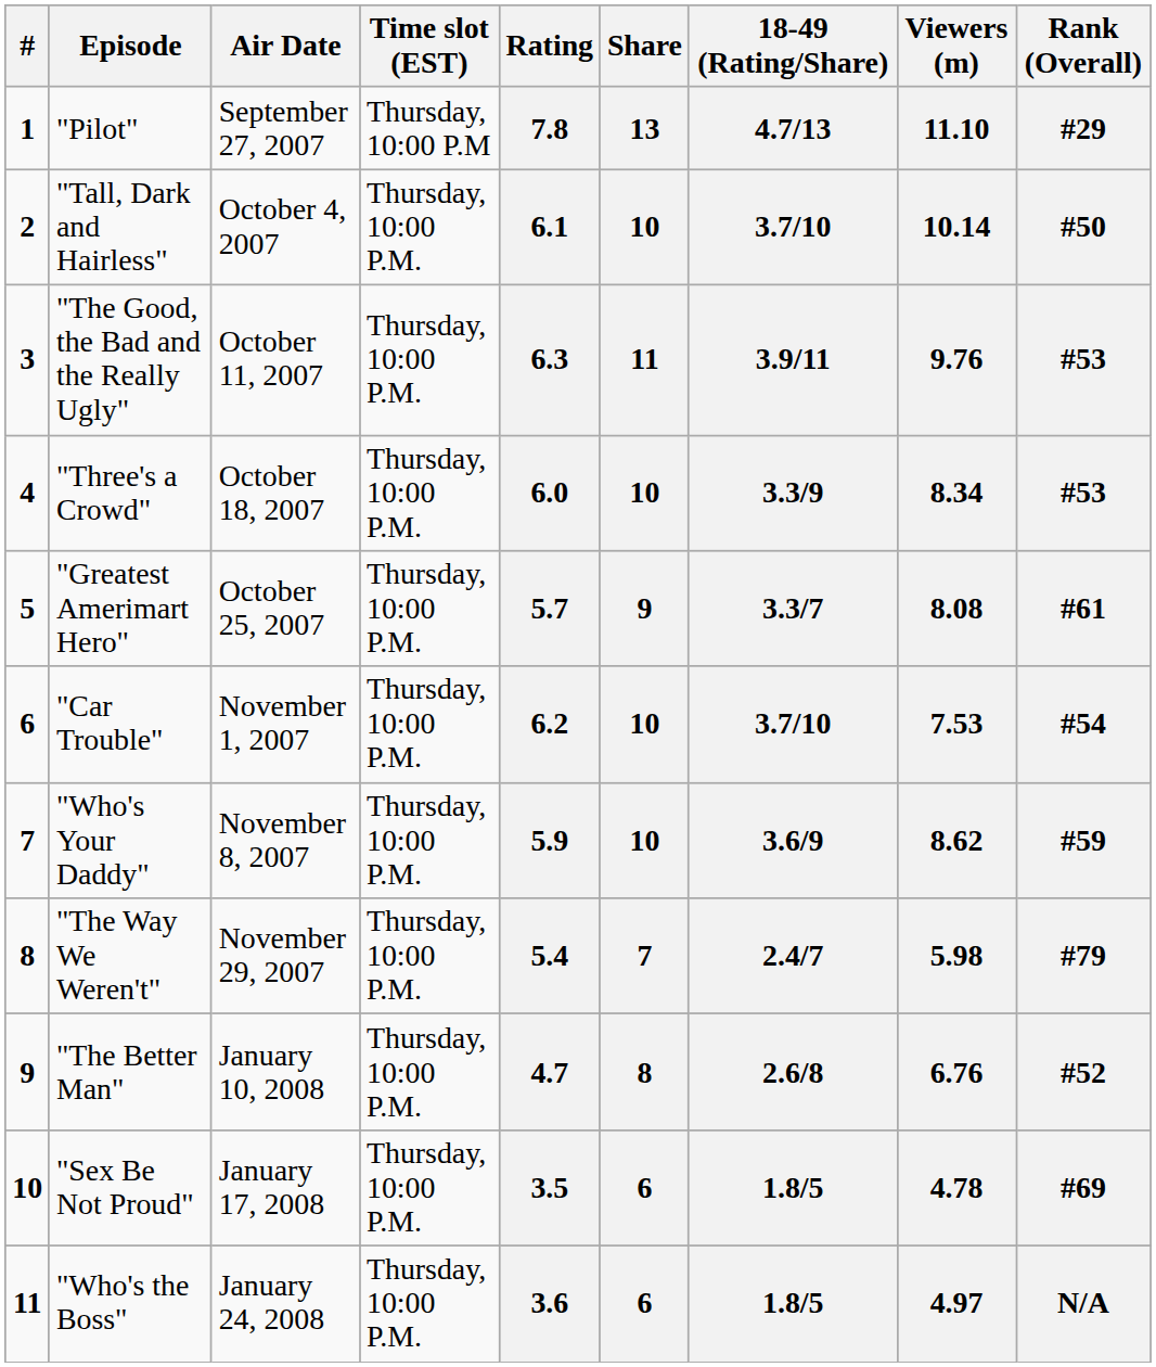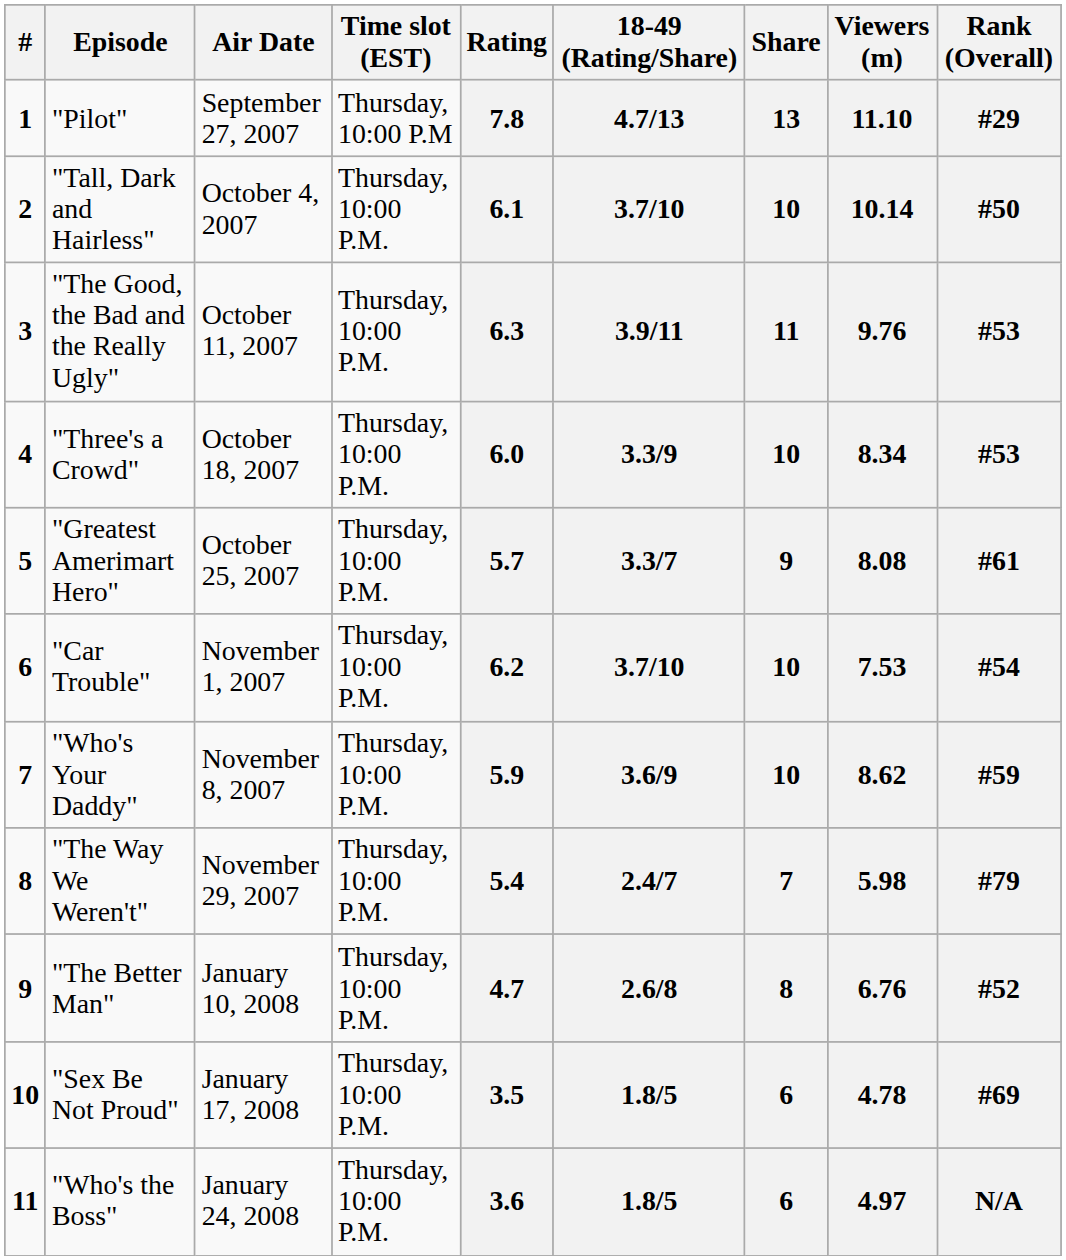columns swapped: Share <-> 18-49 (Rating/Share)
